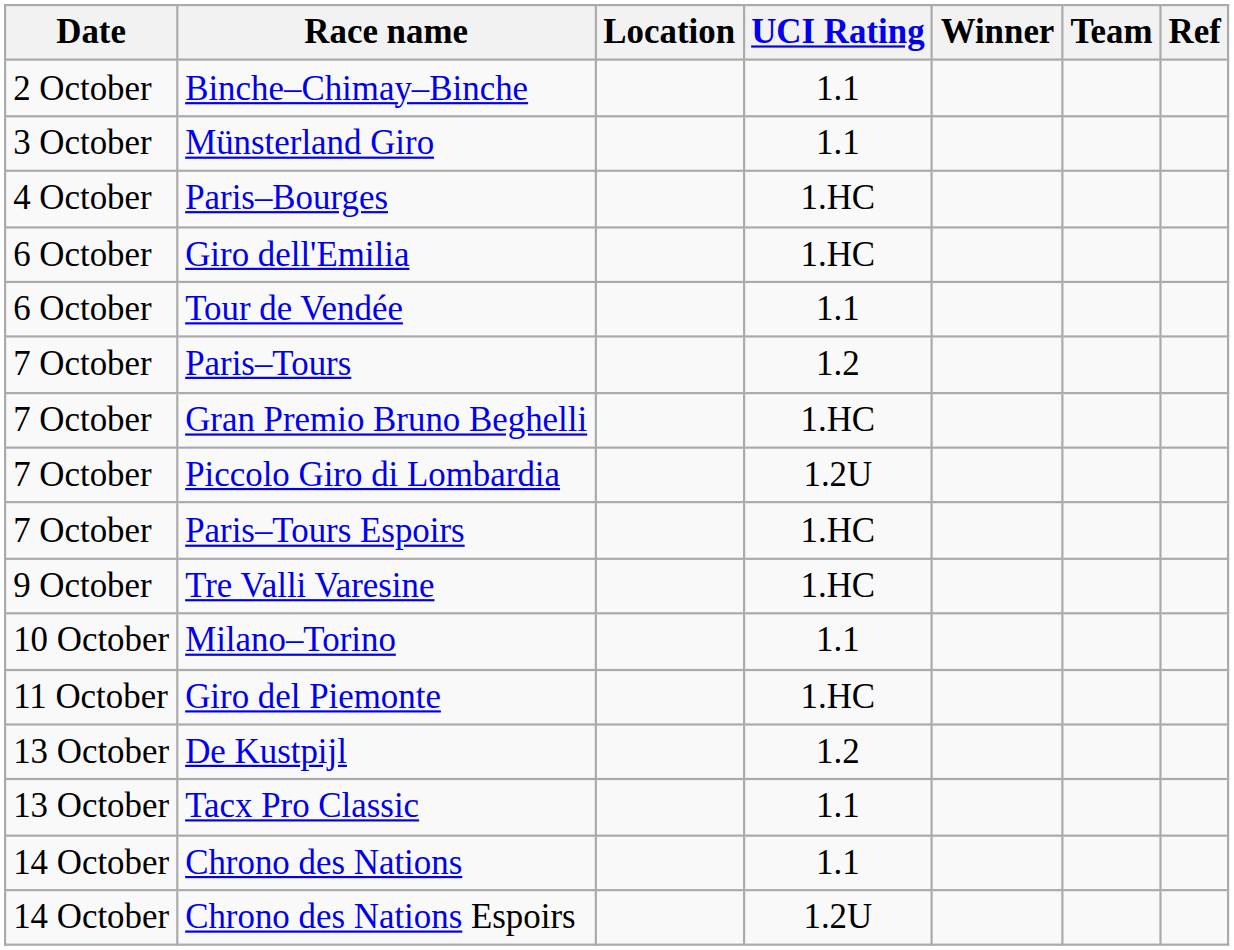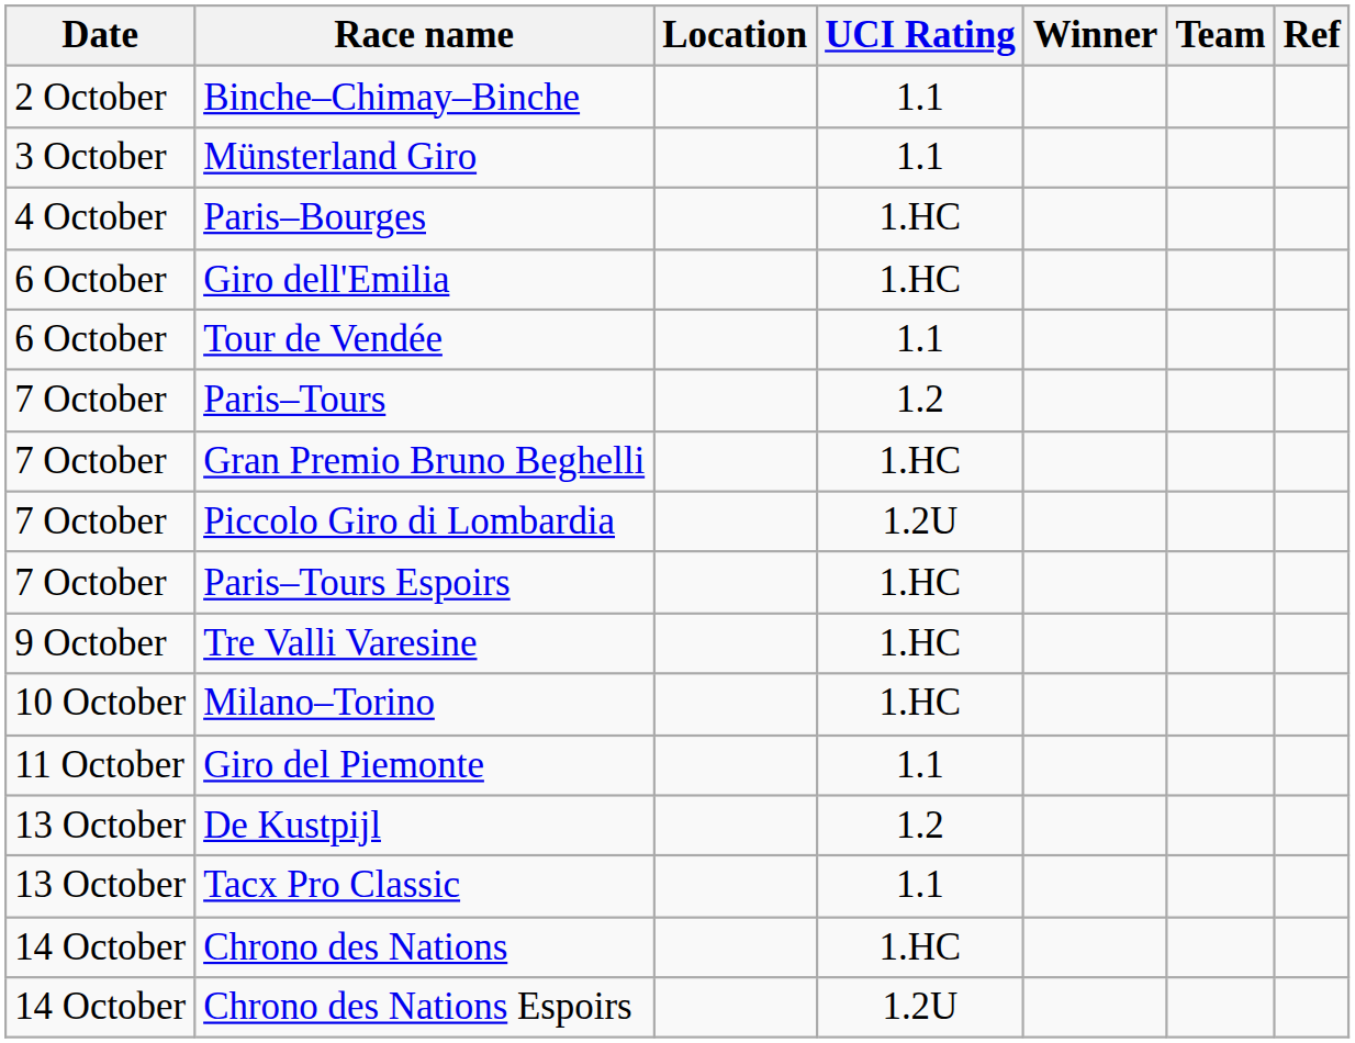Milano–Torino | UCI Rating: 1.1 -> 1.HC
Giro del Piemonte | UCI Rating: 1.HC -> 1.1
Chrono des Nations | UCI Rating: 1.1 -> 1.HC
